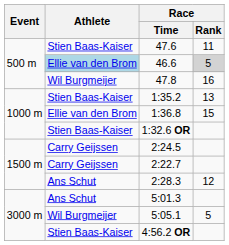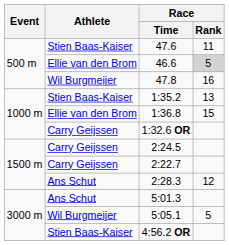46.6 | Athlete: lightblue background -> no background
1:32.6 OR | Athlete: Stien Baas-Kaiser -> Carry Geijssen
